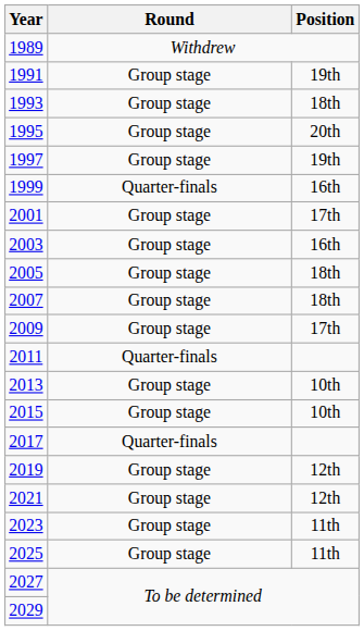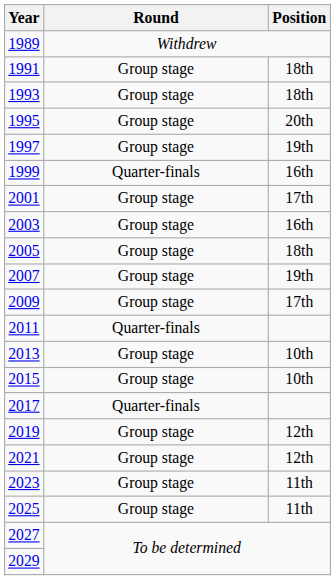1991 | Position: 19th -> 18th
2007 | Position: 18th -> 19th
